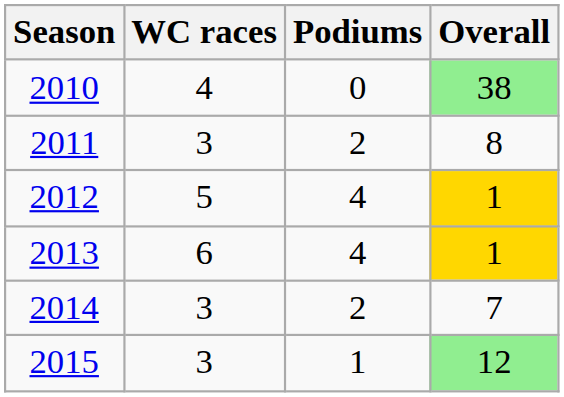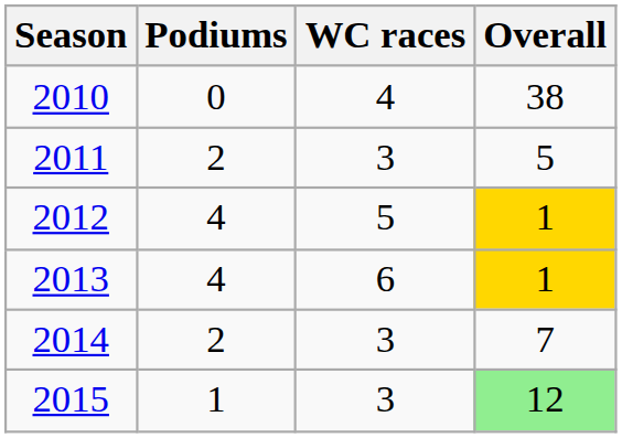columns swapped: WC races <-> Podiums
2010 | Overall: lightgreen background -> no background
2011 | Overall: 8 -> 5
